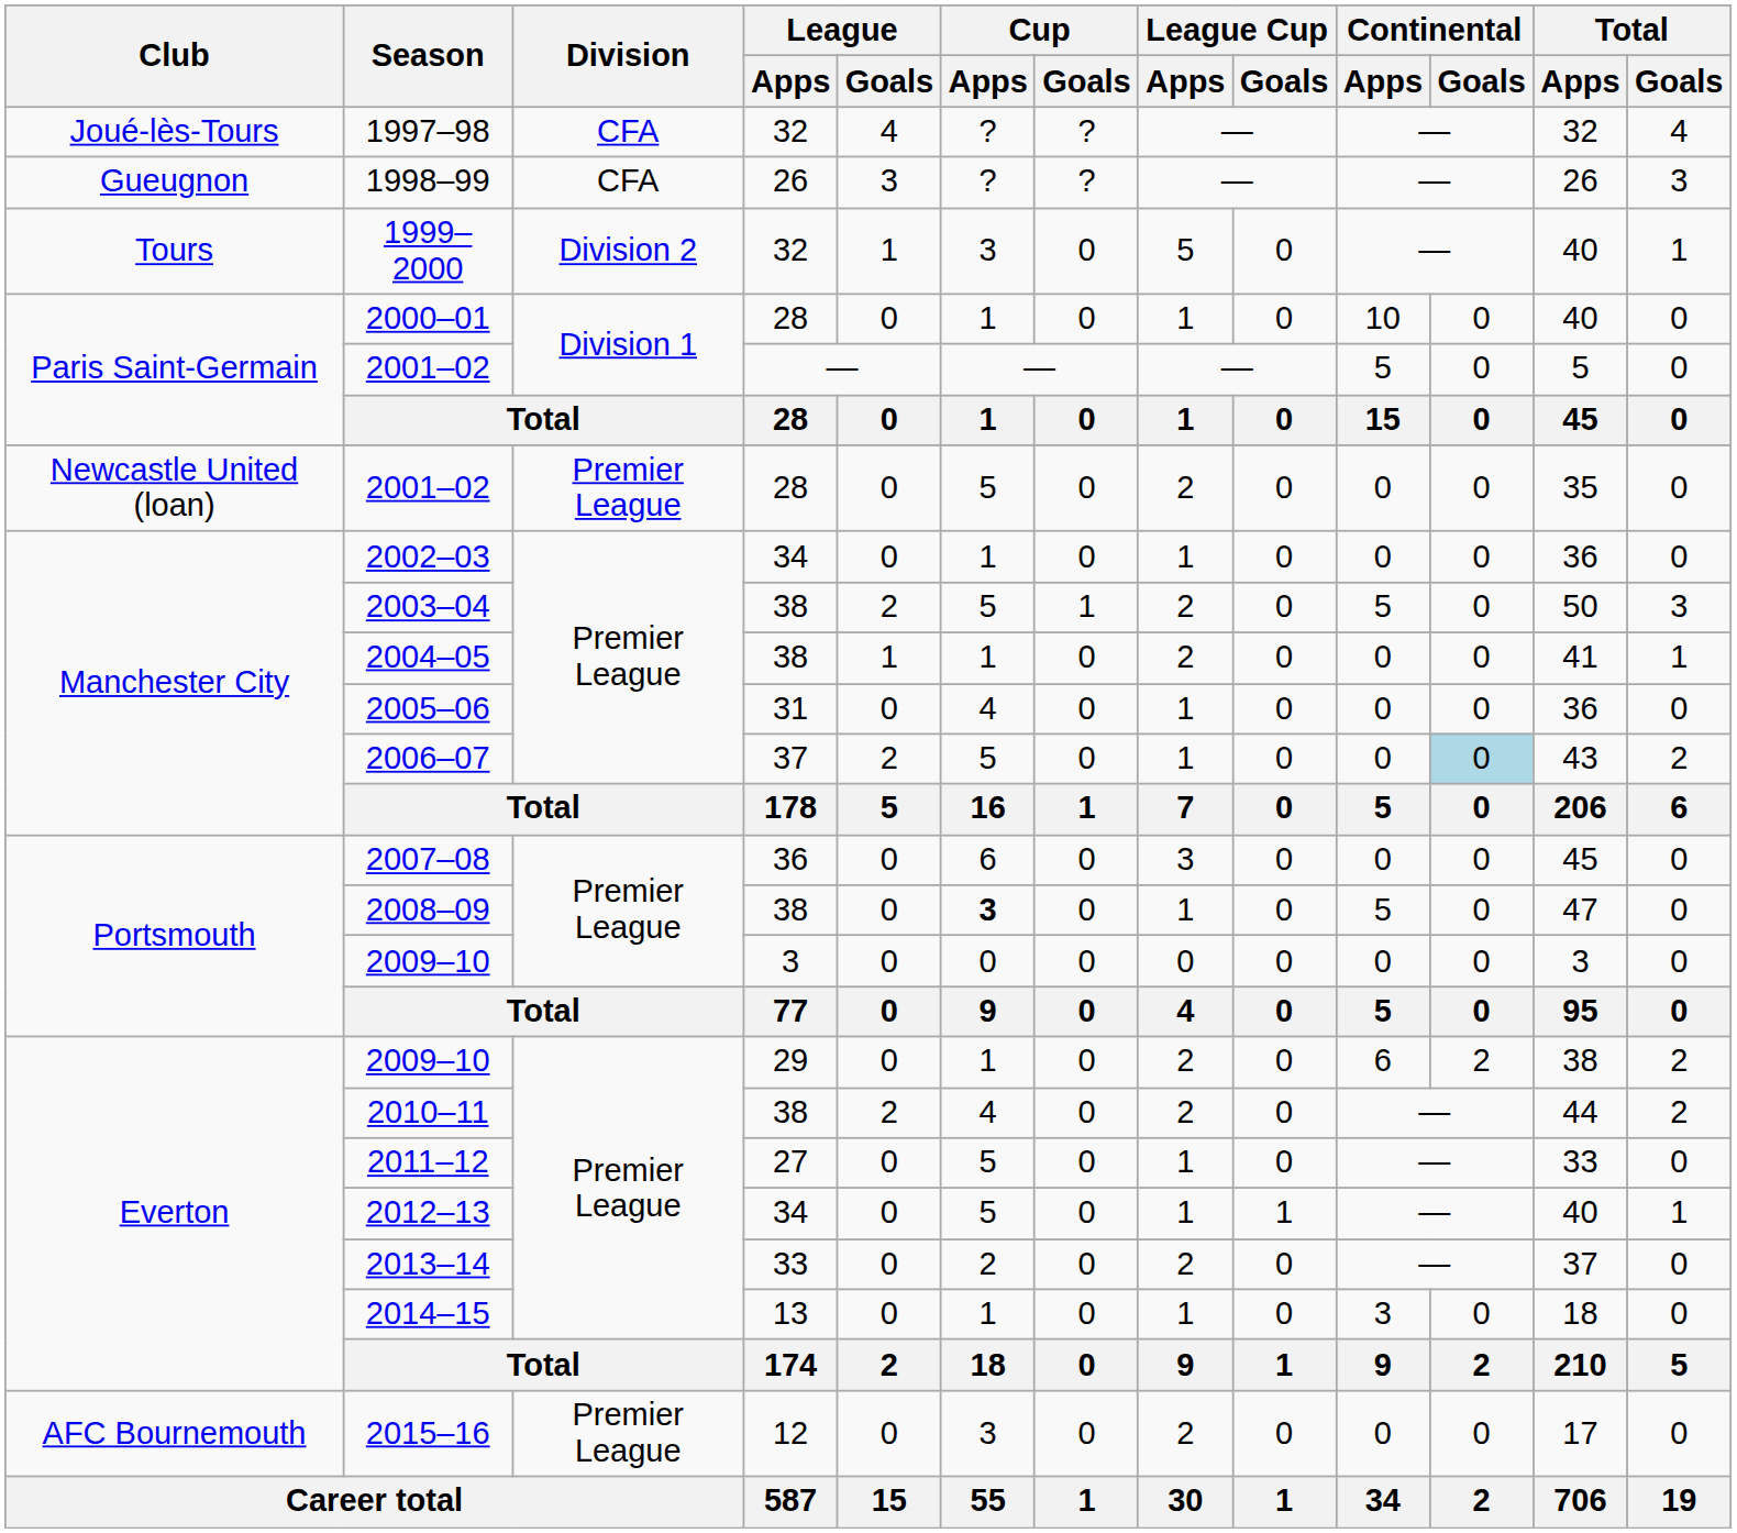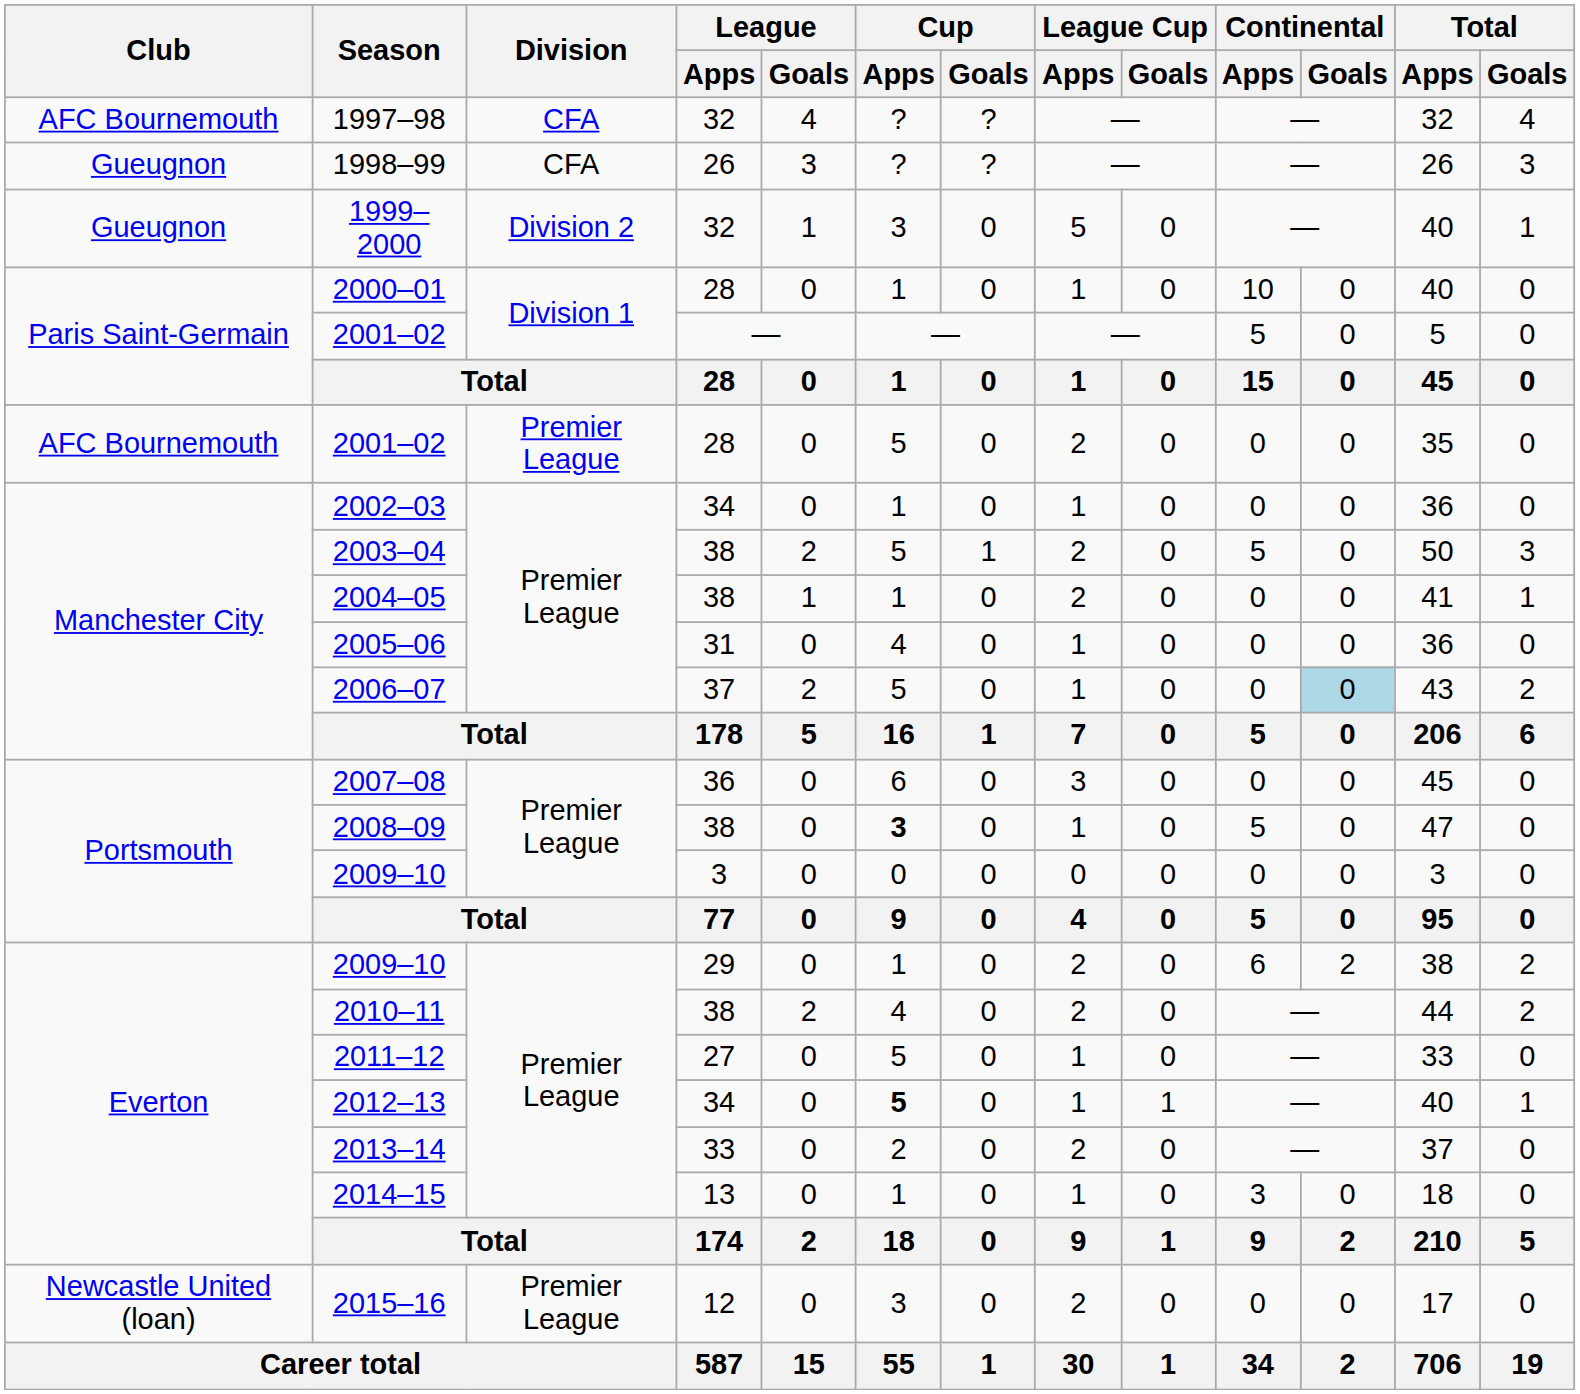1997–98 | Club: Joué-lès-Tours -> AFC Bournemouth
1999–2000 | Club: Tours -> Gueugnon
2001–02 / 28 | Club: Newcastle United (loan) -> AFC Bournemouth
2012–13 | Cup / Apps: normal -> bold
2015–16 | Club: AFC Bournemouth -> Newcastle United (loan)
